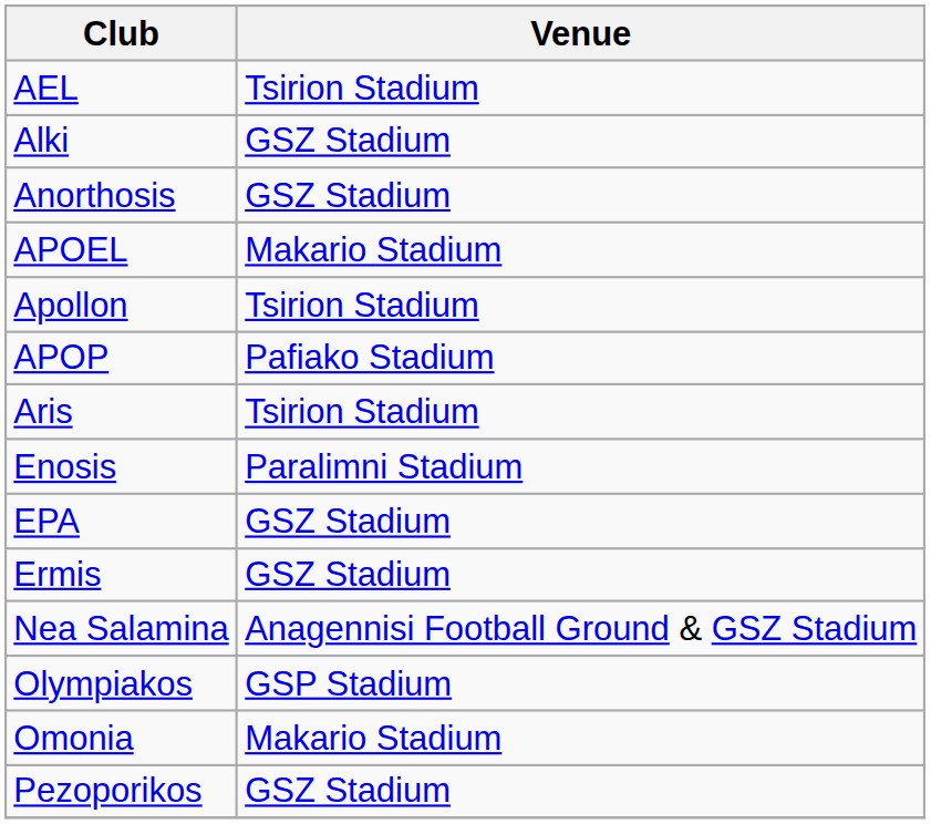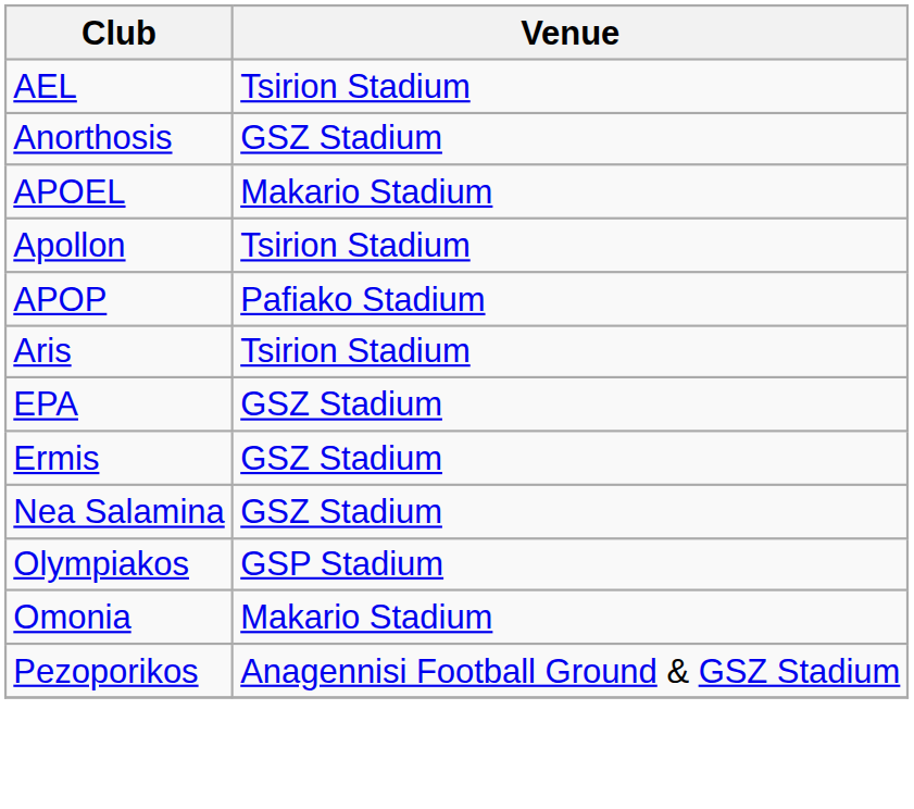- row: Alki | GSZ Stadium
- row: Enosis | Paralimni Stadium
Nea Salamina | Venue: Anagennisi Football Ground & GSZ Stadium -> GSZ Stadium
Pezoporikos | Venue: GSZ Stadium -> Anagennisi Football Ground & GSZ Stadium
